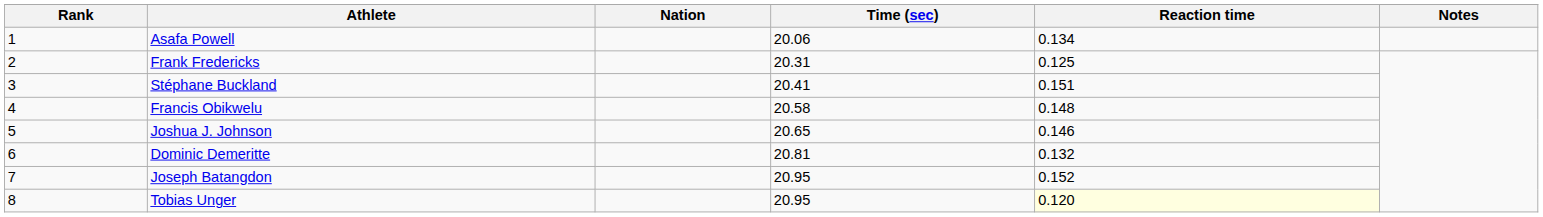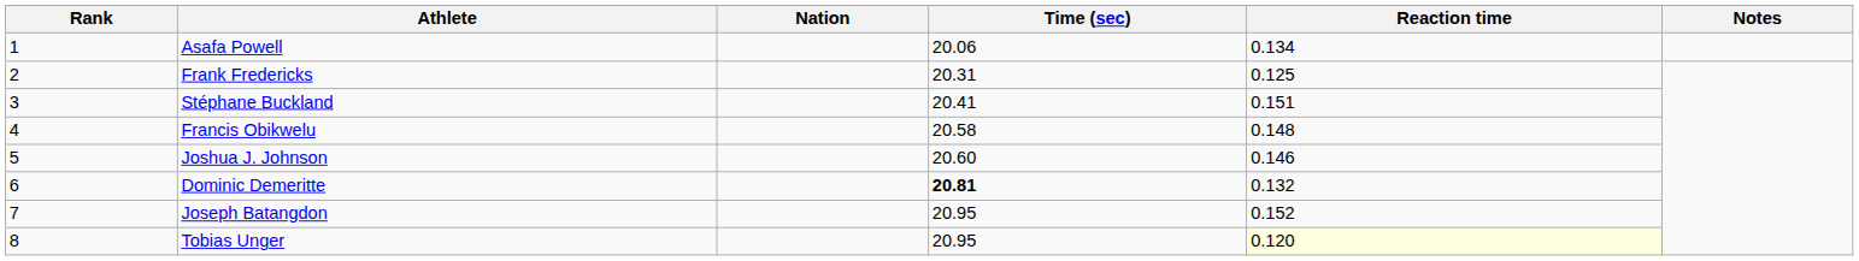Joshua J. Johnson | Time (sec): 20.65 -> 20.60
Dominic Demeritte | Time (sec): normal -> bold
